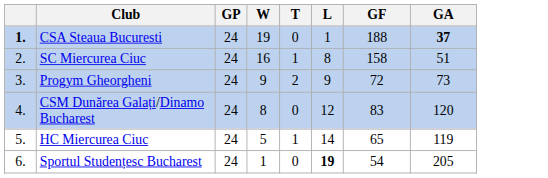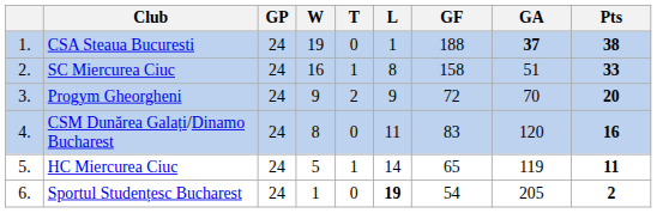+ column: Pts | 38 | 33 | 20 | 16 | 11 | 2
CSA Steaua Bucuresti | column 1: bold -> normal
Progym Gheorgheni | GA: 73 -> 70
CSM Dunărea Galați/Dinamo Bucharest | L: 12 -> 11
